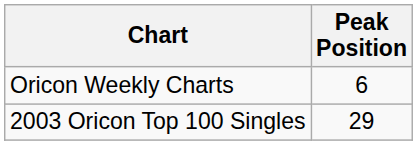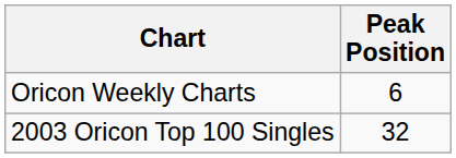2003 Oricon Top 100 Singles | Peak Position: 29 -> 32
